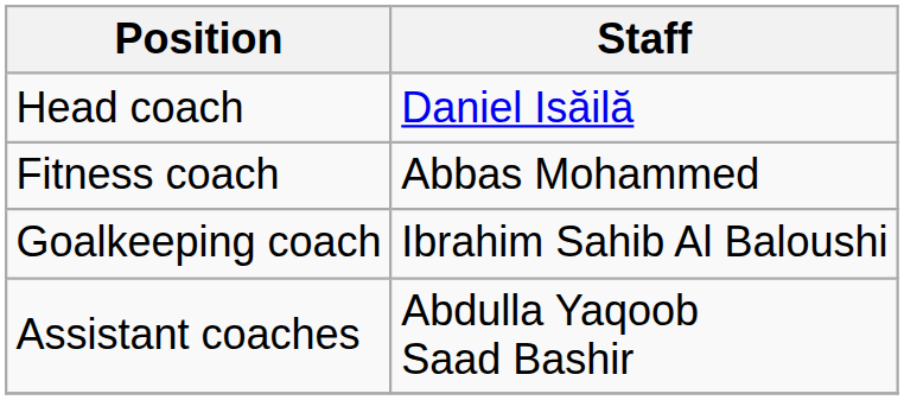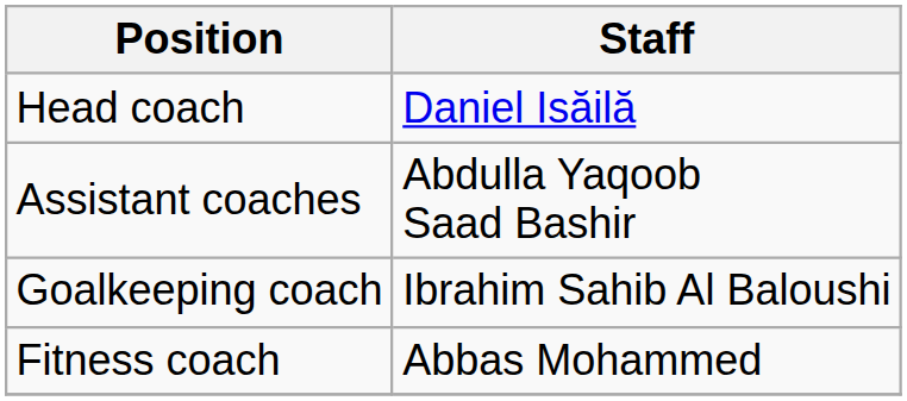rows swapped: Assistant coaches <-> Fitness coach
